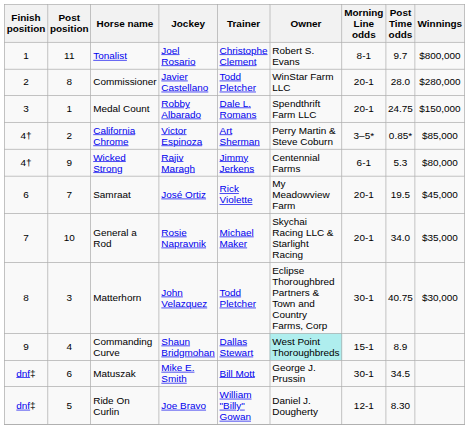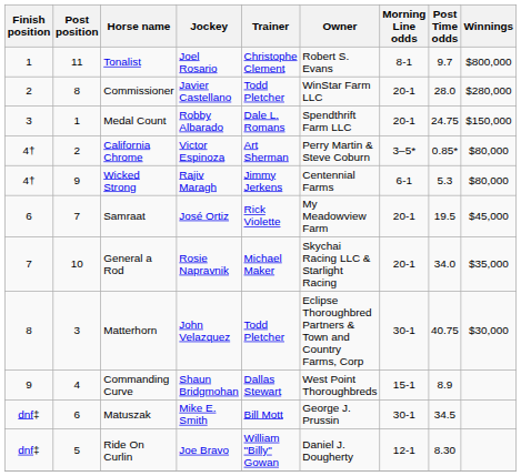California Chrome | Winnings: $85,000 -> $80,000
Commanding Curve | Owner: paleturquoise background -> no background
